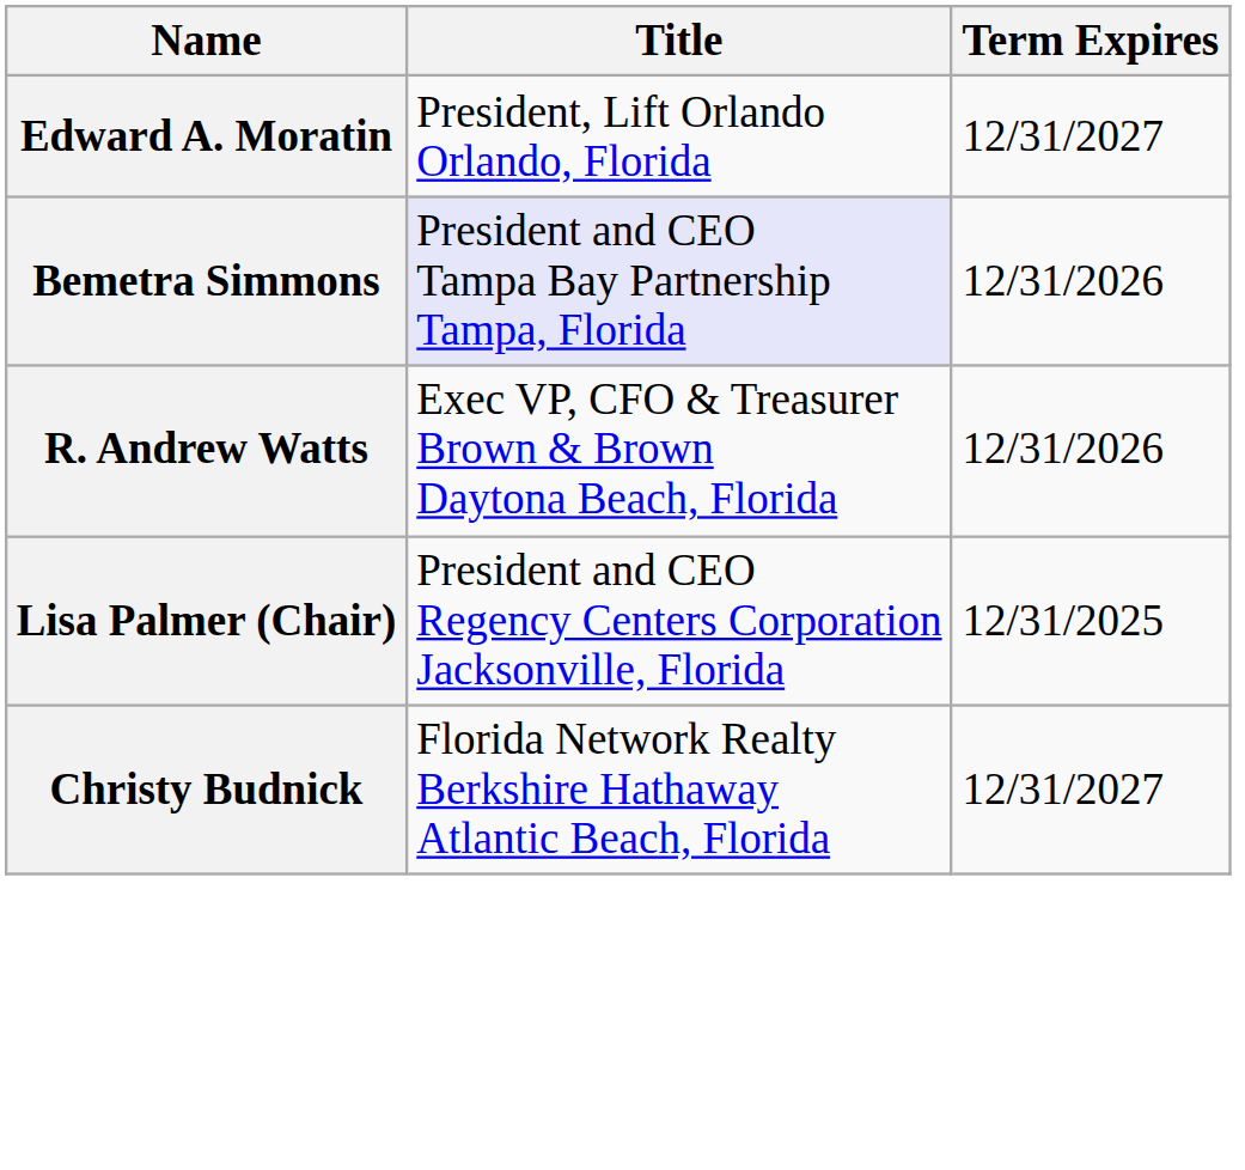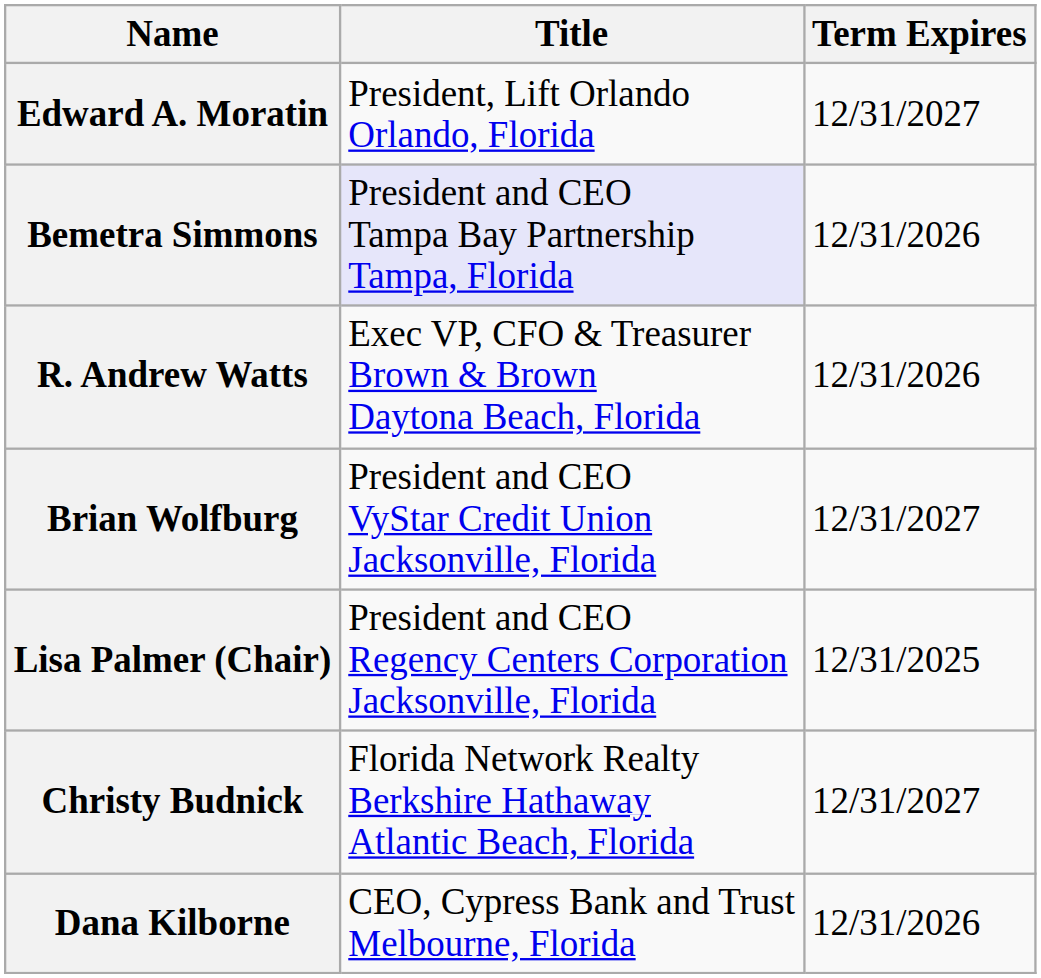+ row: Brian Wolfburg | President and CEO VyStar Credit Union Jacksonville, Florida | 12/31/2027
+ row: Dana Kilborne | CEO, Cypress Bank and Trust Melbourne, Florida | 12/31/2026
